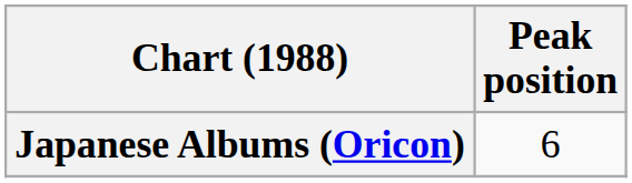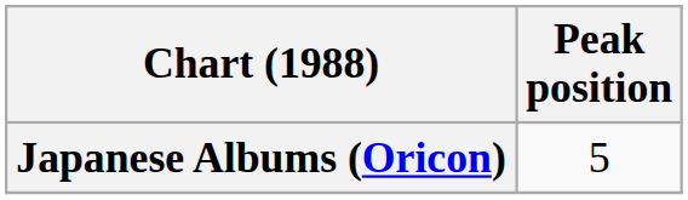Japanese Albums (Oricon) | Peak position: 6 -> 5
